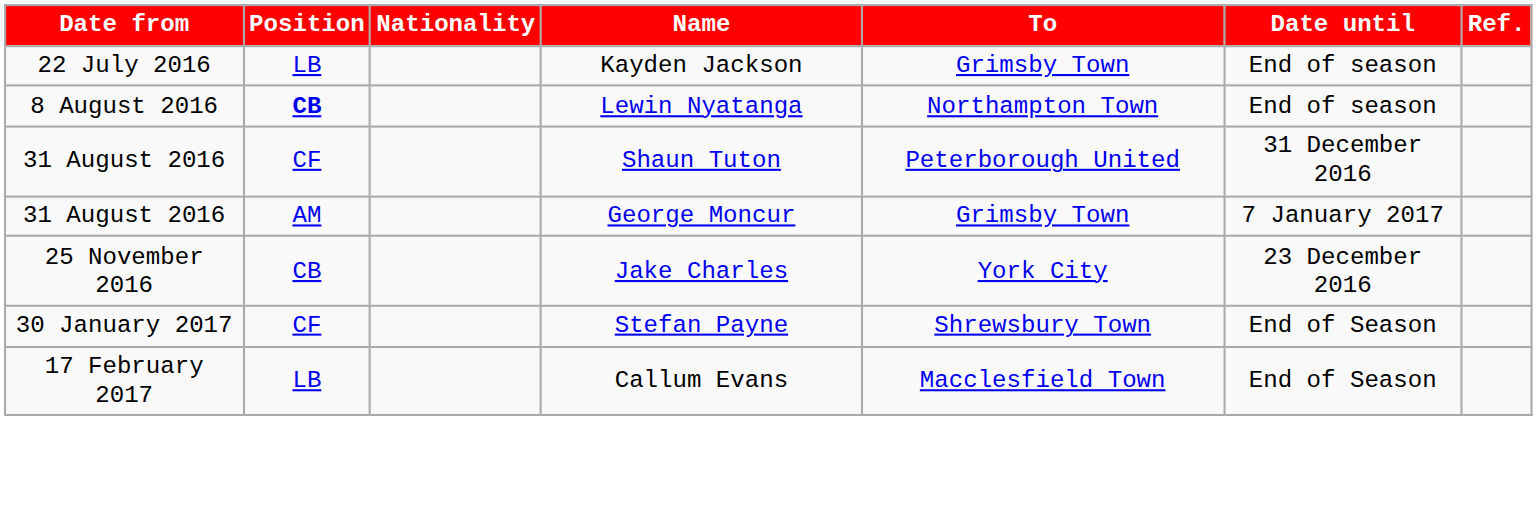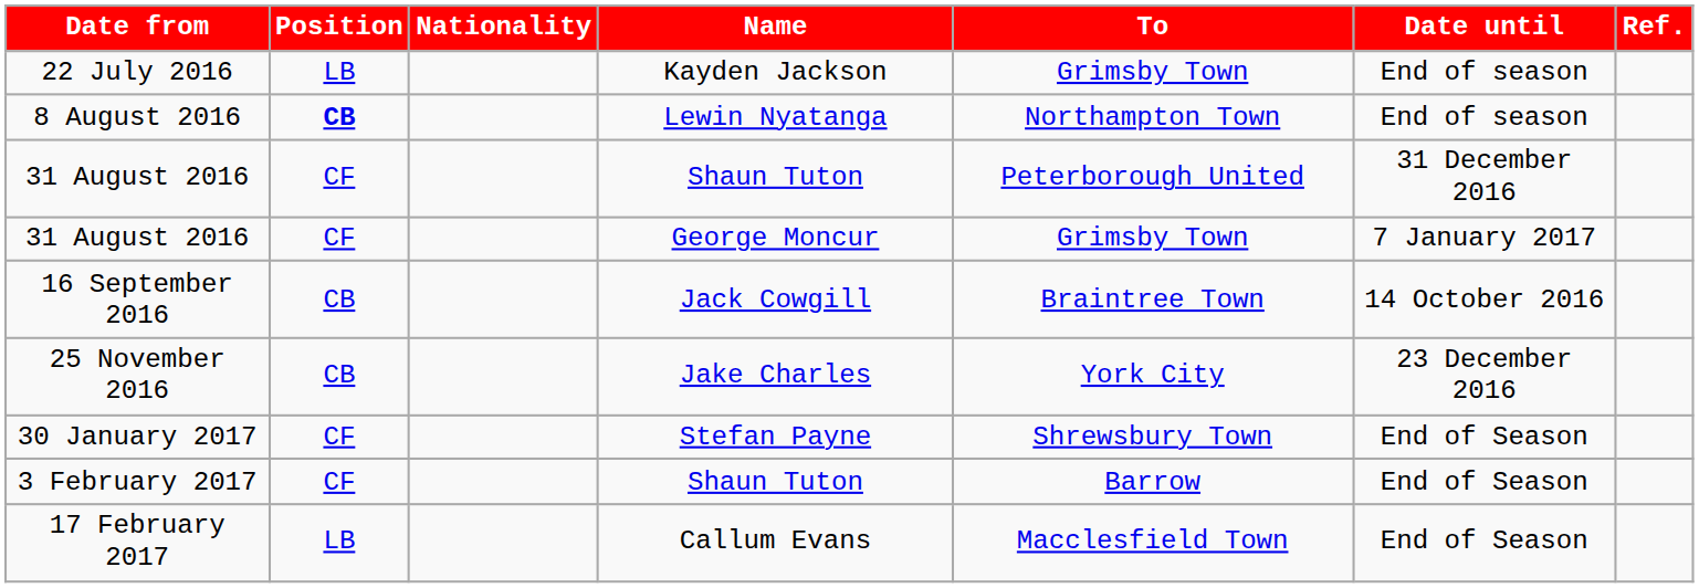31 August 2016 / George Moncur | Position: AM -> CF
+ row: 16 September 2016 | CB | Jack Cowgill | Braintree Town | 14 October 2016
+ row: 3 February 2017 | CF | Shaun Tuton | Barrow | End of Season
